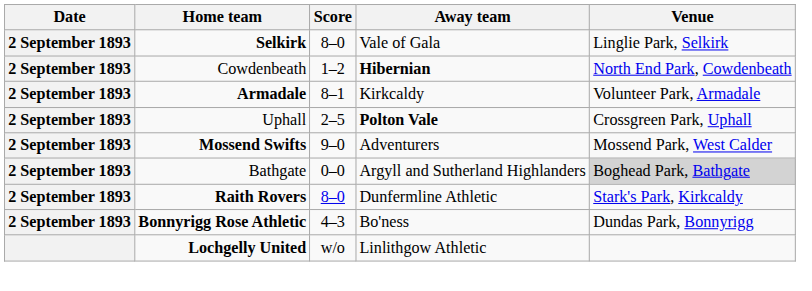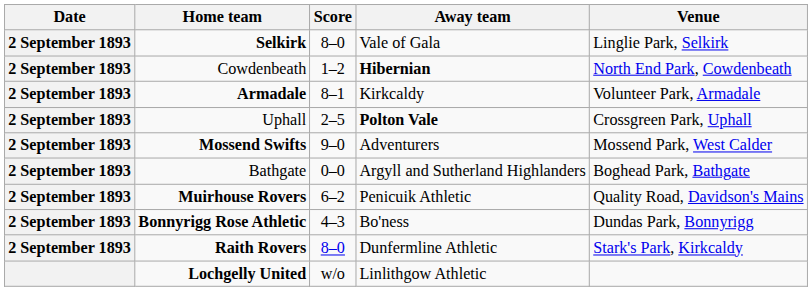Bathgate | Venue: lightgrey background -> no background
+ row: 2 September 1893 | Muirhouse Rovers | 6–2 | Penicuik Athletic | Quality Road, Davidson's Mains
rows swapped: Raith Rovers <-> Bonnyrigg Rose Athletic
